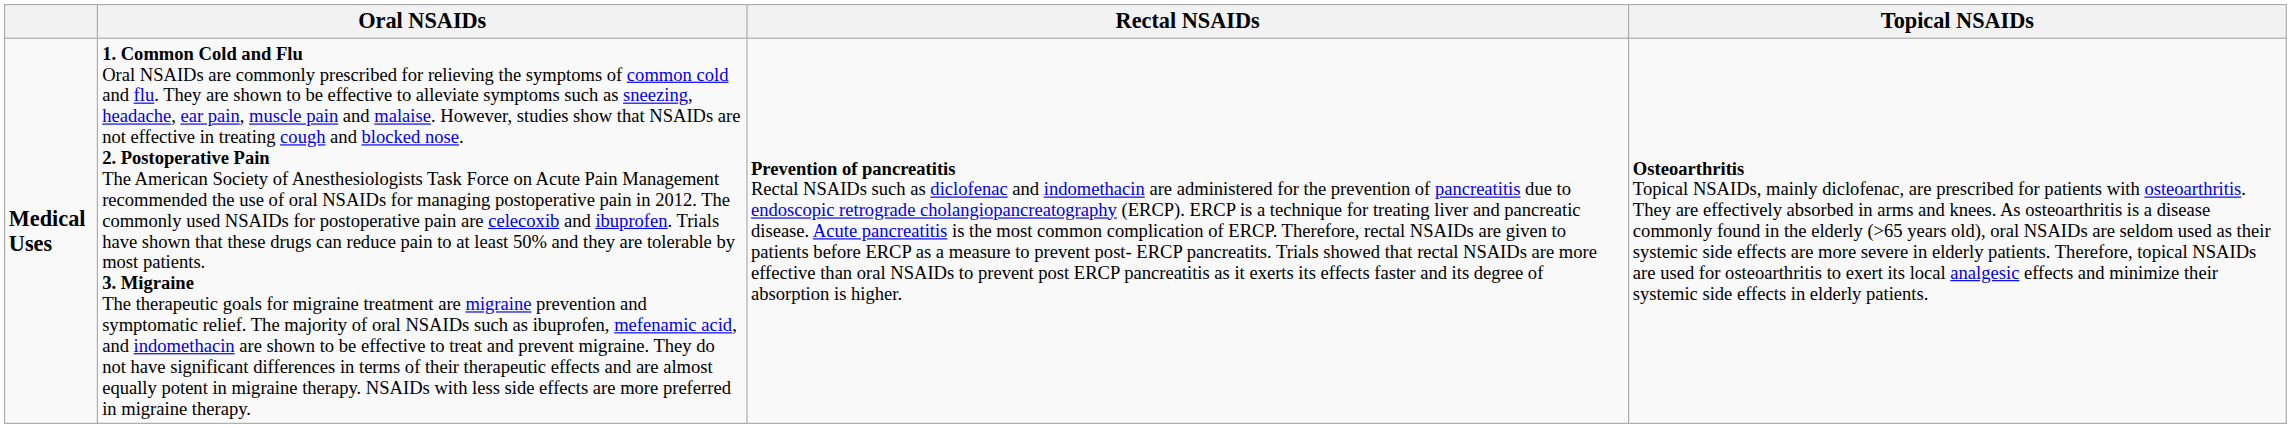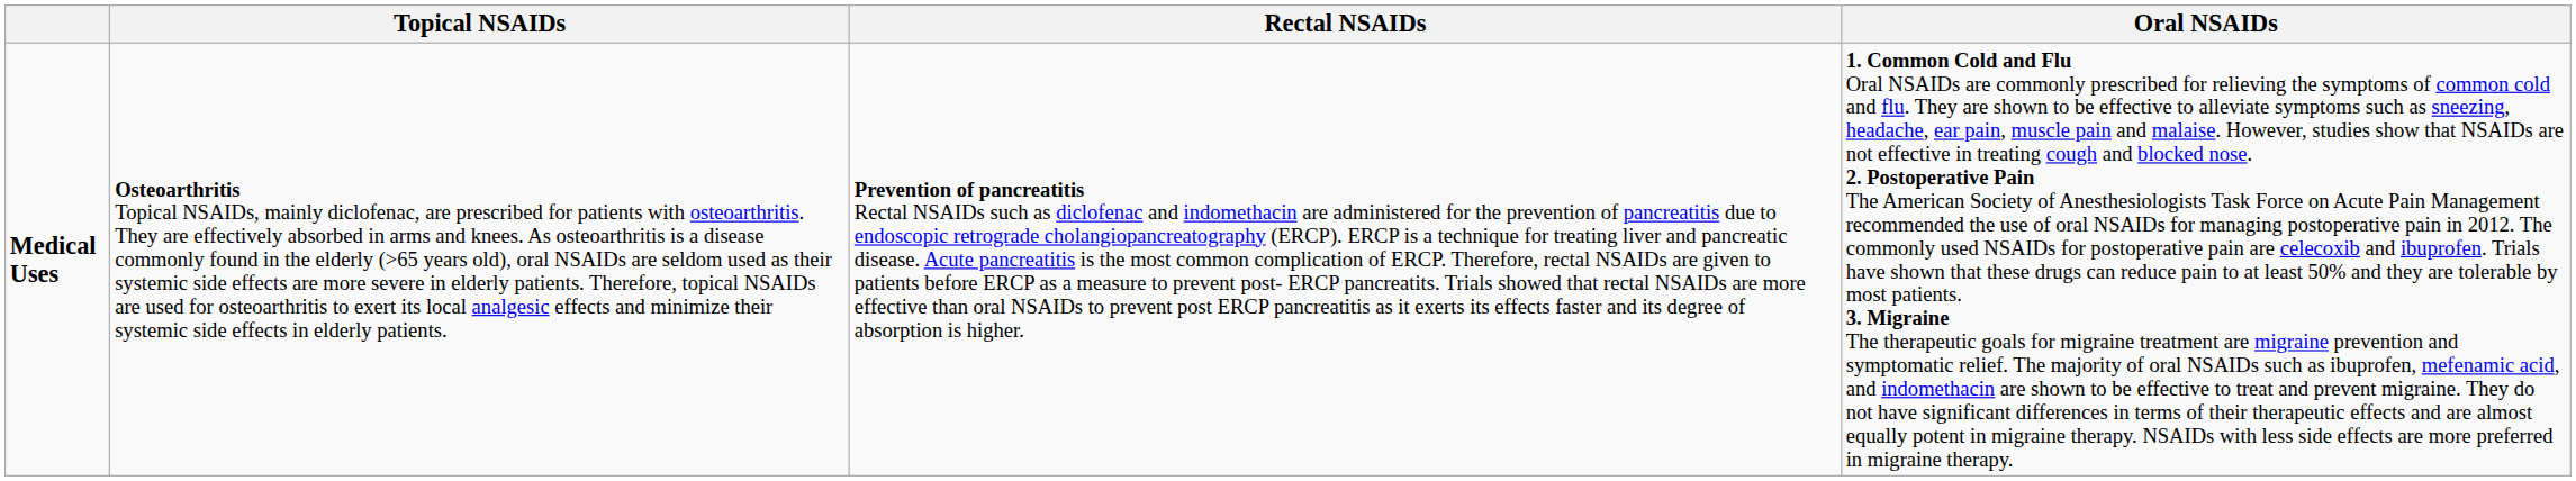columns swapped: Oral NSAIDs <-> Topical NSAIDs
